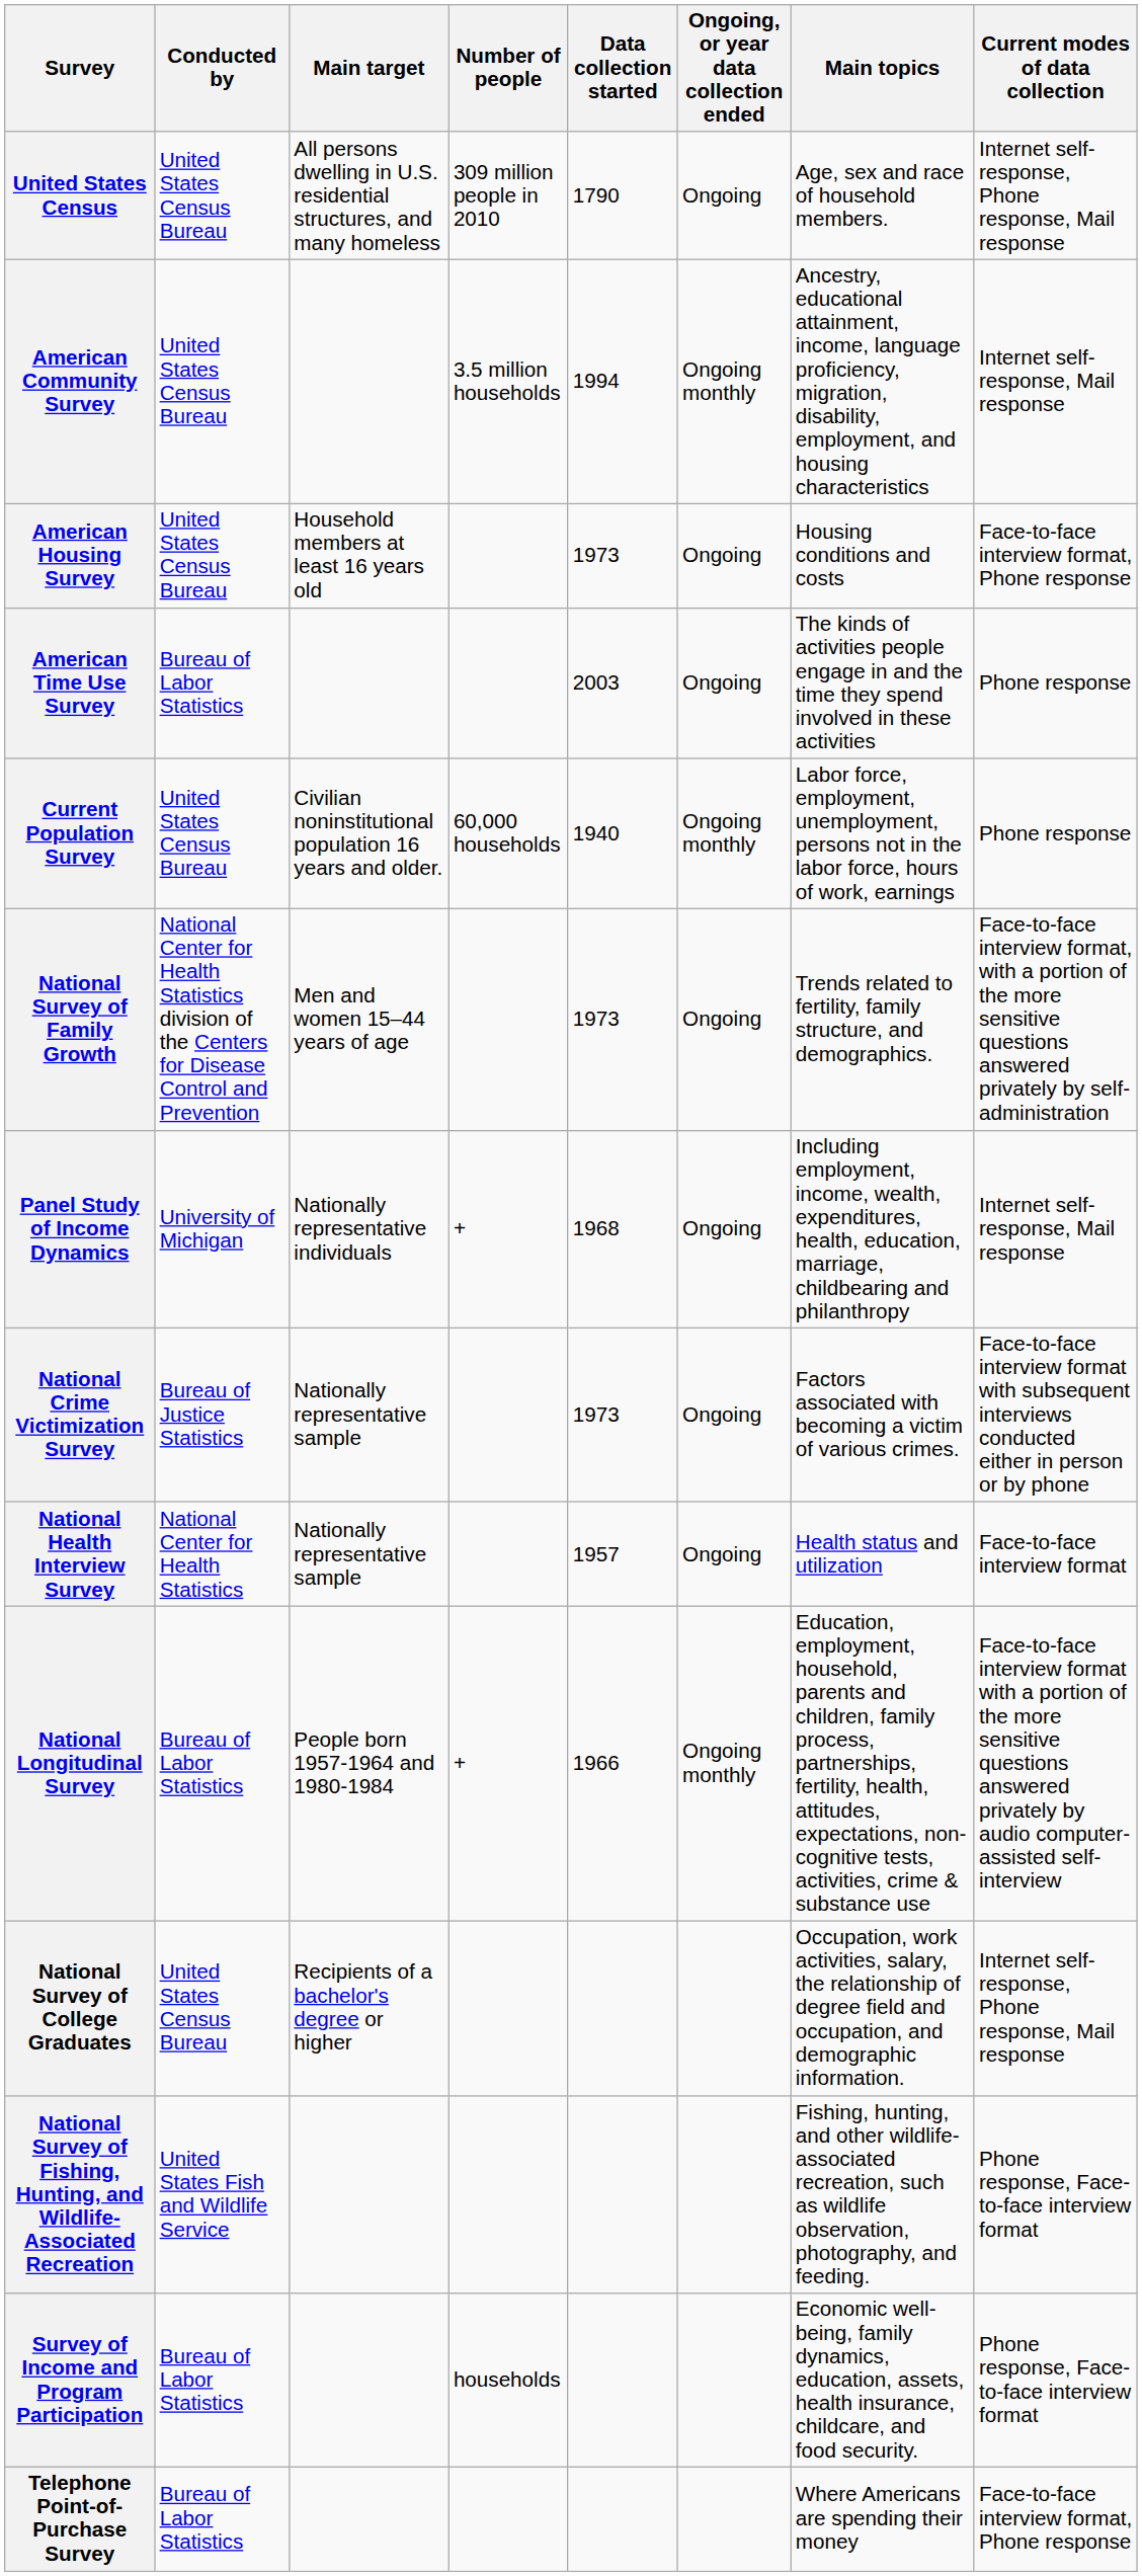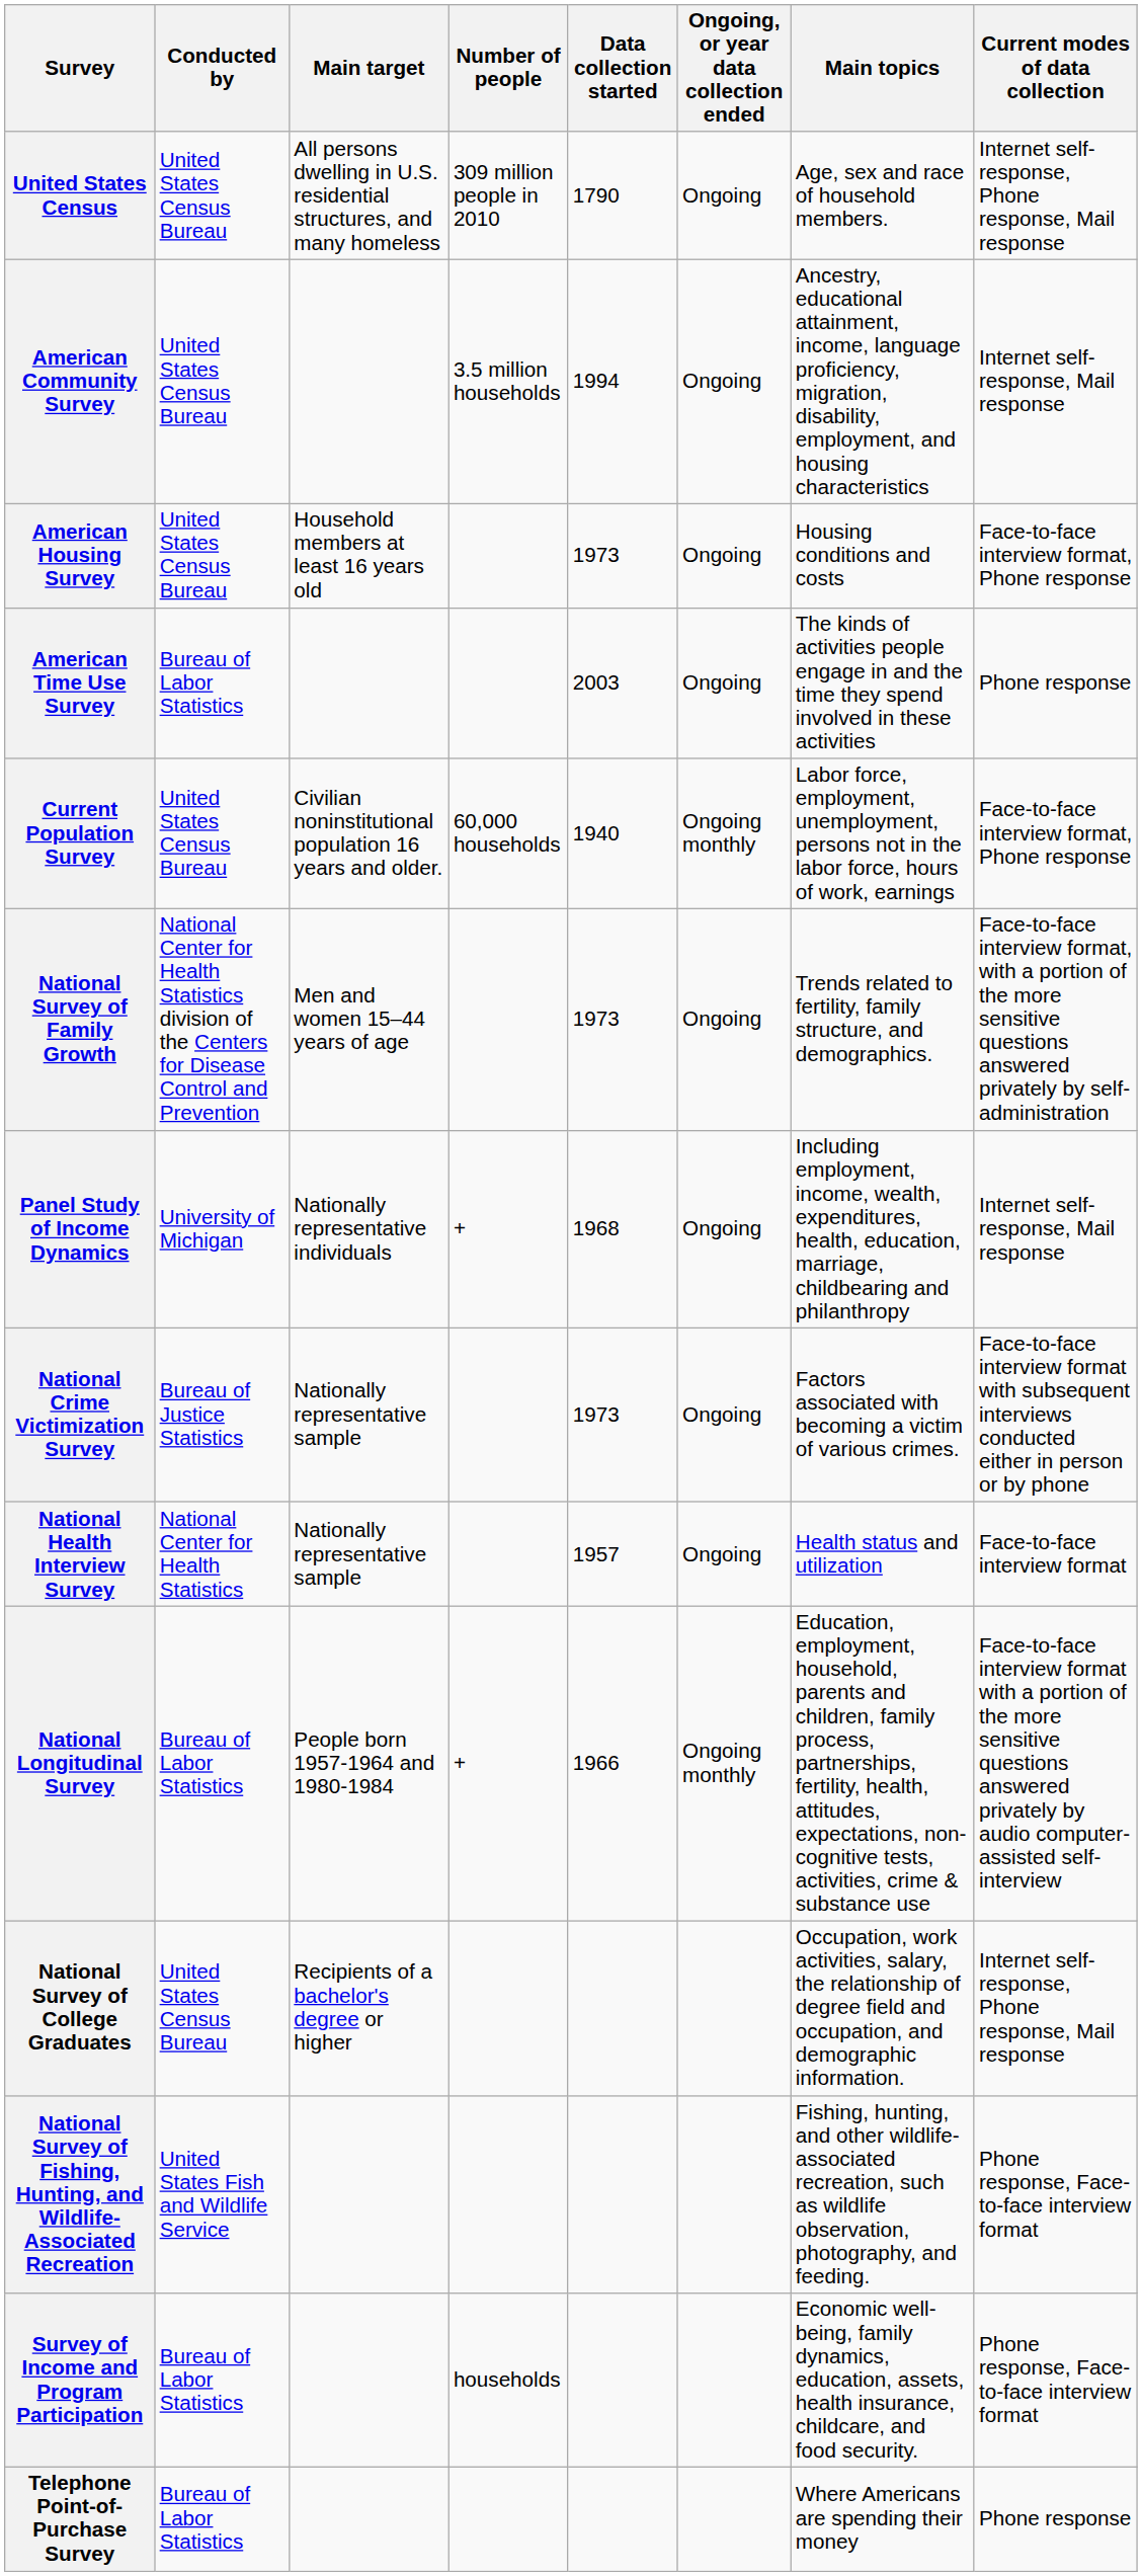American Community Survey | Ongoing, or year data collection ended: Ongoing monthly -> Ongoing
Current Population Survey | Current modes of data collection: Phone response -> Face-to-face interview format, Phone response
Telephone Point-of-Purchase Survey | Current modes of data collection: Face-to-face interview format, Phone response -> Phone response
